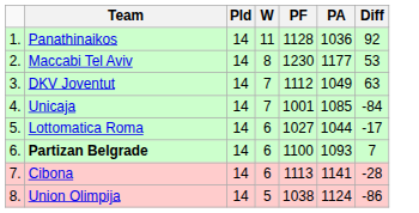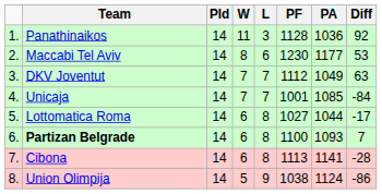+ column: L | 3 | 6 | 7 | 7 | 8 | 8 | 8 | 9
